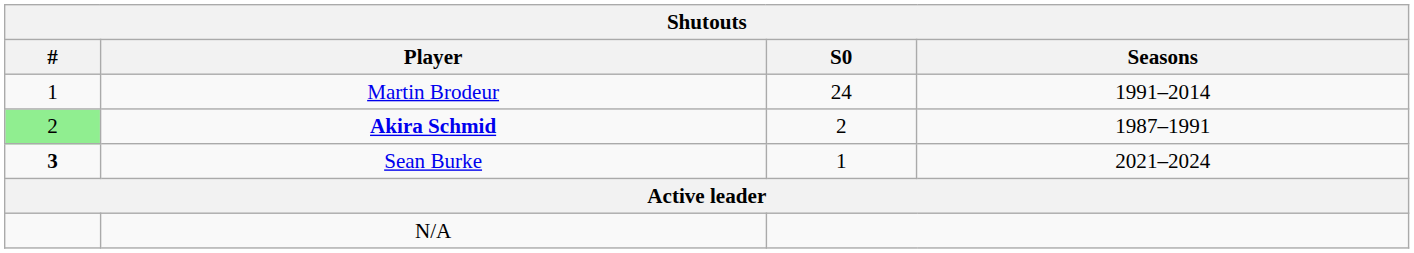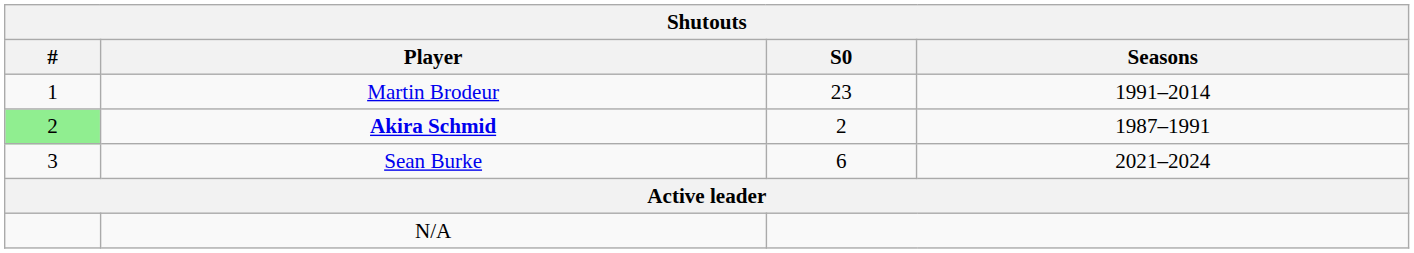Martin Brodeur | S0: 24 -> 23
Sean Burke | #: bold -> normal
Sean Burke | S0: 1 -> 6
